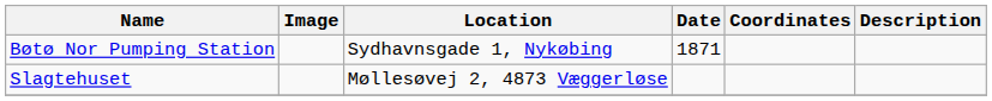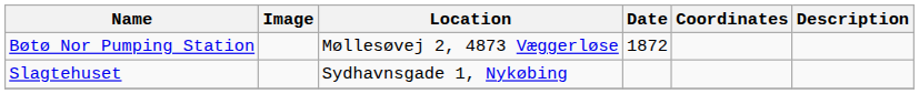Bøtø Nor Pumping Station | Location: Sydhavnsgade 1, Nykøbing -> Møllesøvej 2, 4873 Væggerløse
Bøtø Nor Pumping Station | Date: 1871 -> 1872
Slagtehuset | Location: Møllesøvej 2, 4873 Væggerløse -> Sydhavnsgade 1, Nykøbing
